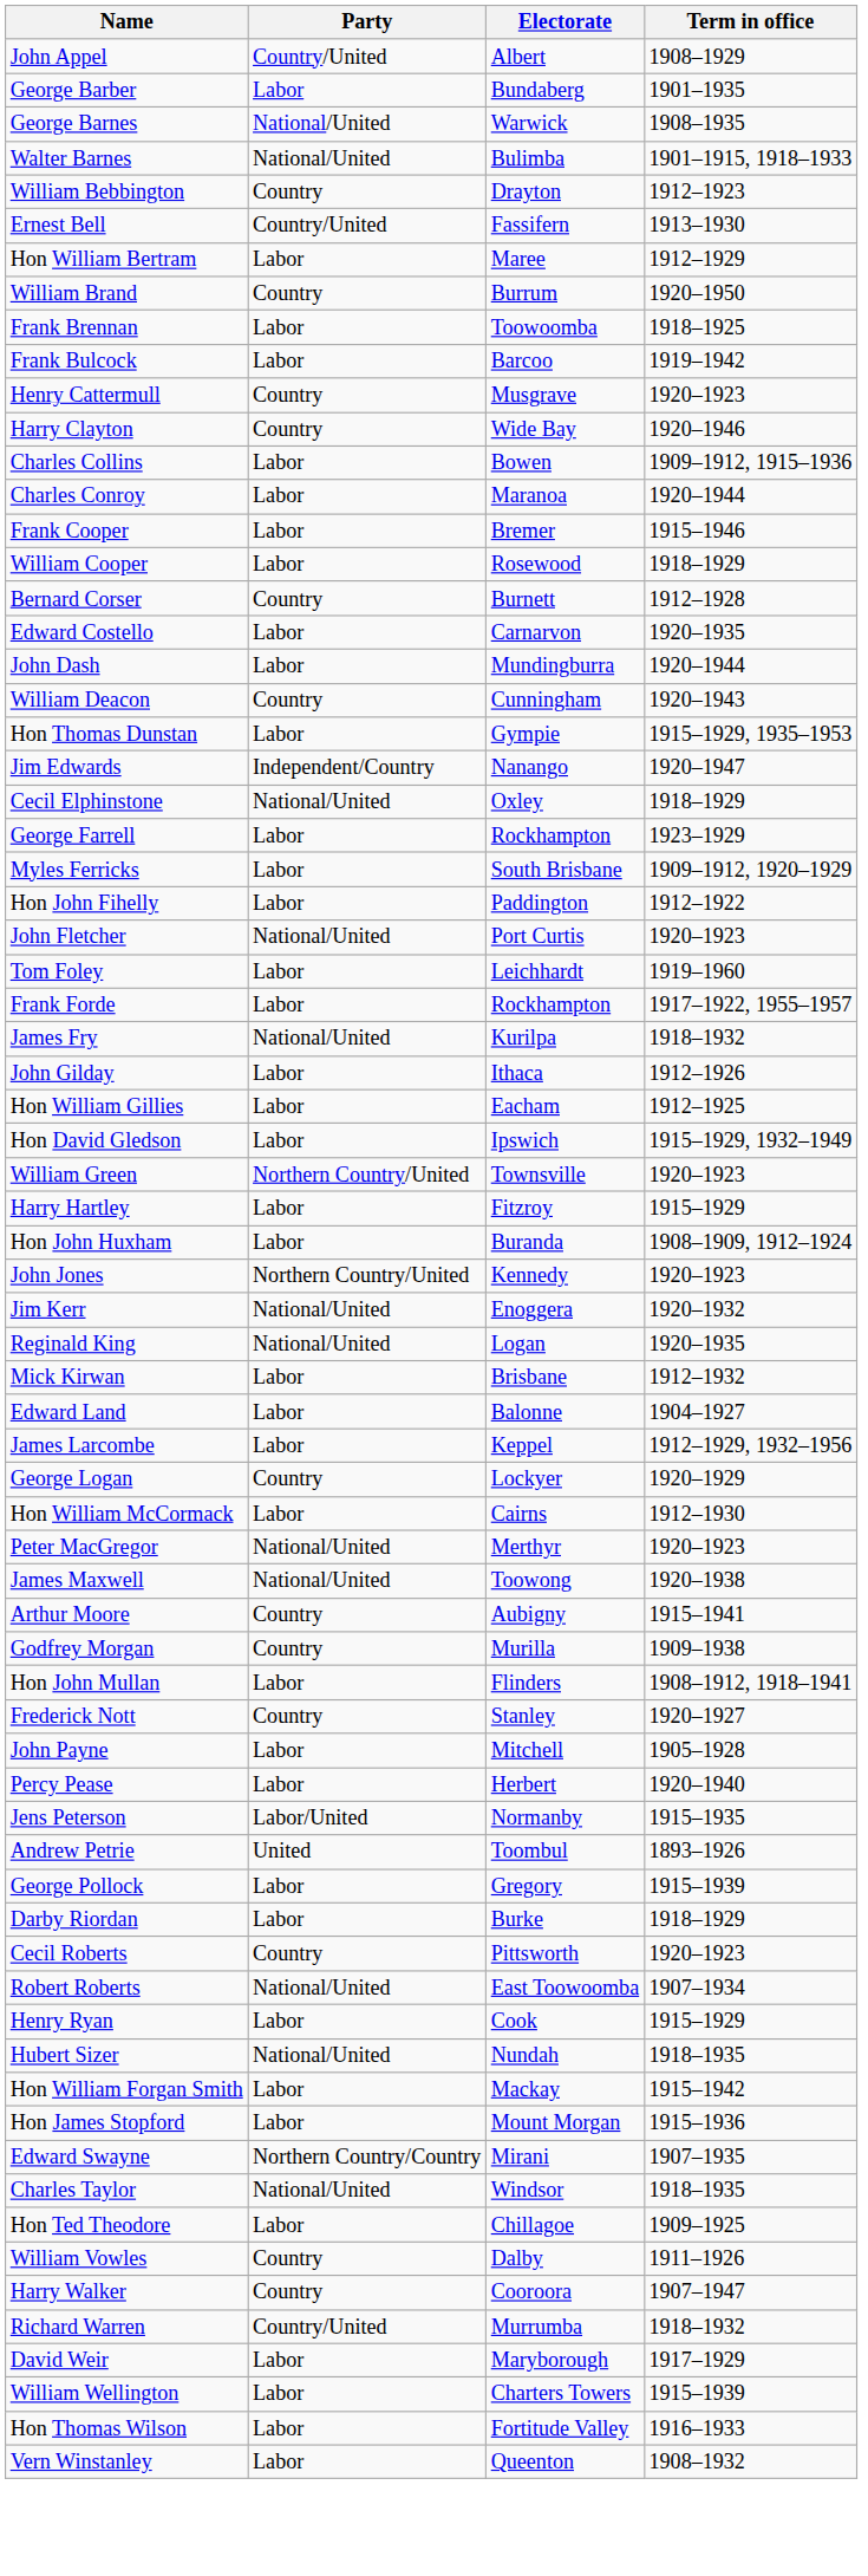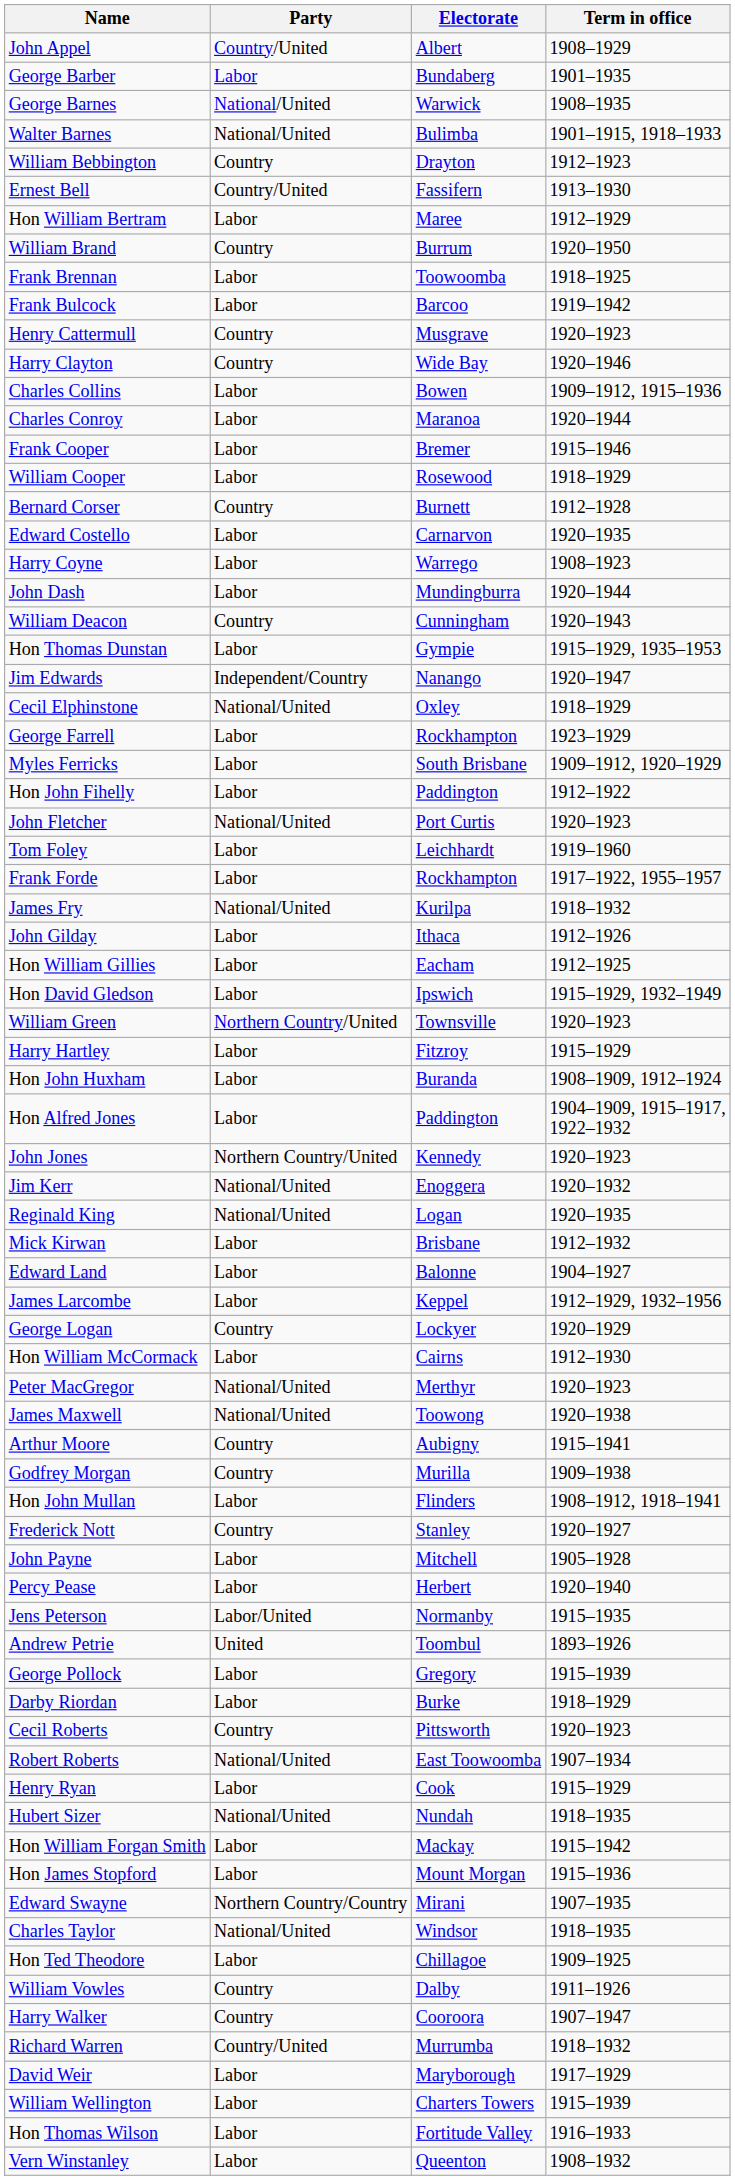+ row: Harry Coyne | Labor | Warrego | 1908–1923
+ row: Hon Alfred Jones | Labor | Paddington | 1904–1909, 1915–1917, 1922–1932
